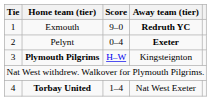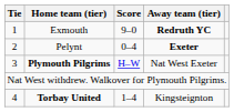Plymouth Pilgrims | Away team (tier): Kingsteignton -> Nat West Exeter
Torbay United | Away team (tier): Nat West Exeter -> Kingsteignton
